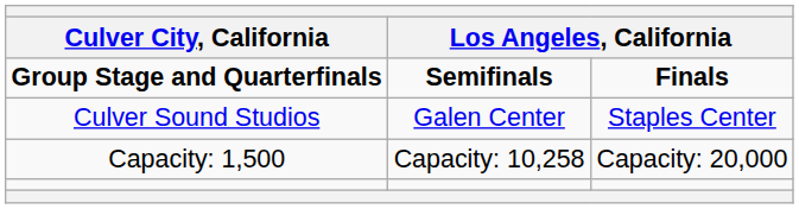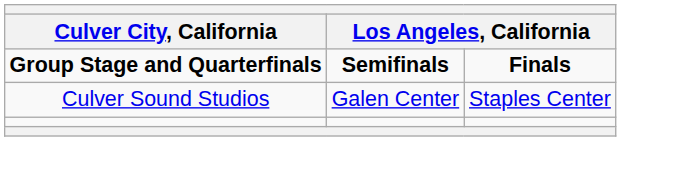- row: Capacity: 1,500 | Capacity: 10,258 | Capacity: 20,000
